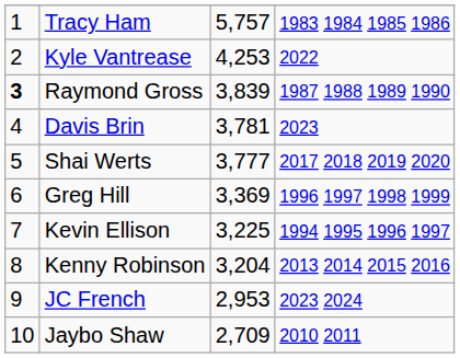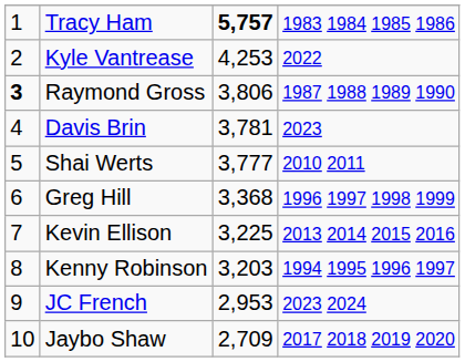Tracy Ham | column 3: normal -> bold
Raymond Gross | column 3: 3,839 -> 3,806
Shai Werts | column 4: 2017 2018 2019 2020 -> 2010 2011
Greg Hill | column 3: 3,369 -> 3,368
Kevin Ellison | column 4: 1994 1995 1996 1997 -> 2013 2014 2015 2016
Kenny Robinson | column 3: 3,204 -> 3,203
Kenny Robinson | column 4: 2013 2014 2015 2016 -> 1994 1995 1996 1997
Jaybo Shaw | column 4: 2010 2011 -> 2017 2018 2019 2020
